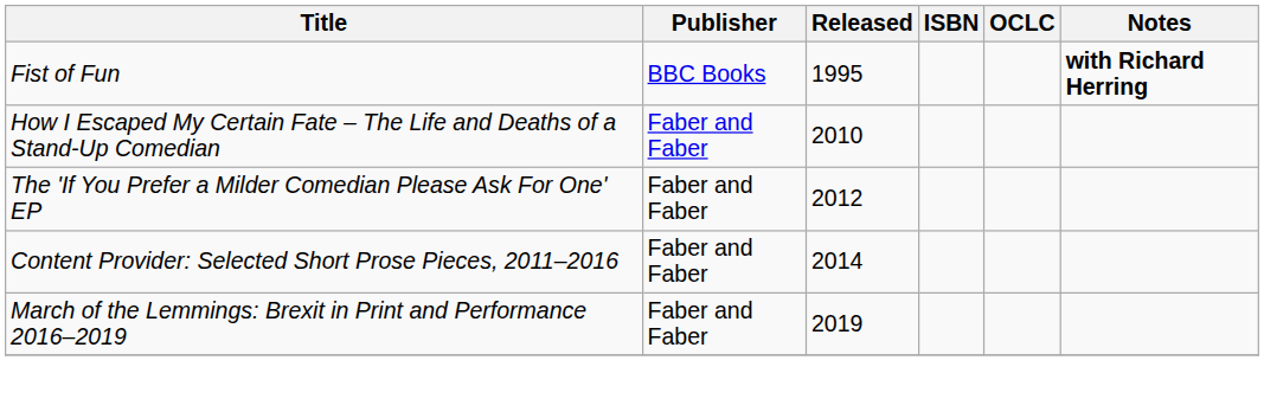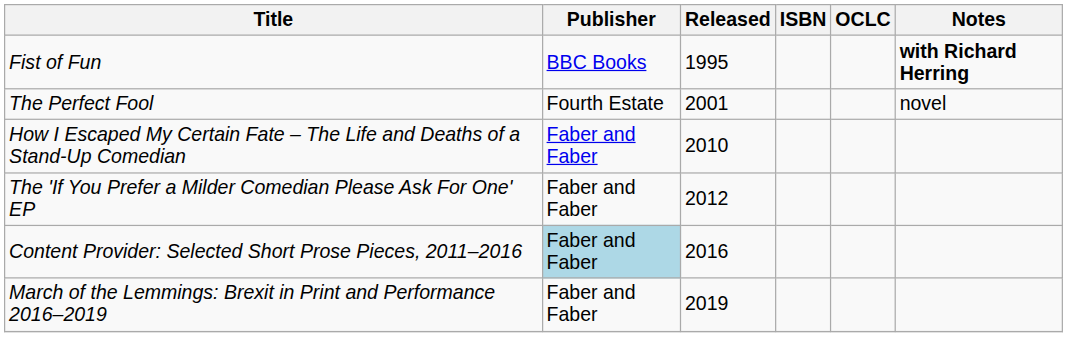+ row: The Perfect Fool | Fourth Estate | 2001 | novel
Content Provider: Selected Short Prose Pieces, 2011–2016 | Publisher: no background -> lightblue background
Content Provider: Selected Short Prose Pieces, 2011–2016 | Released: 2014 -> 2016
